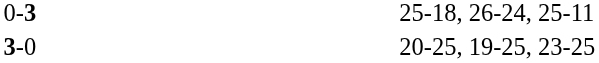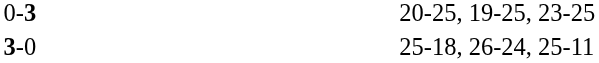0-3 | column 4: 25-18, 26-24, 25-11 -> 20-25, 19-25, 23-25
3-0 | column 4: 20-25, 19-25, 23-25 -> 25-18, 26-24, 25-11
